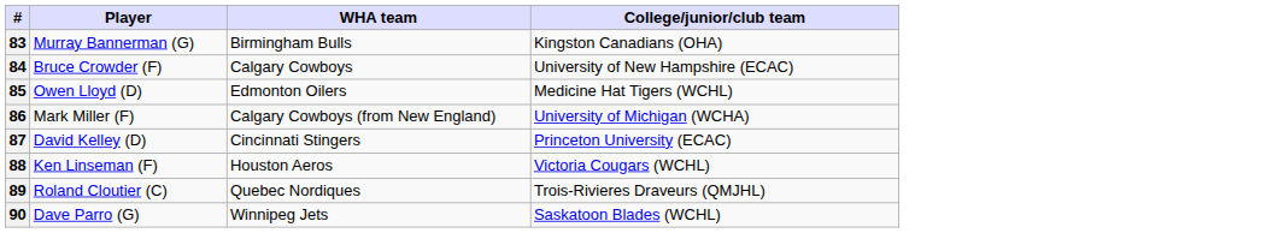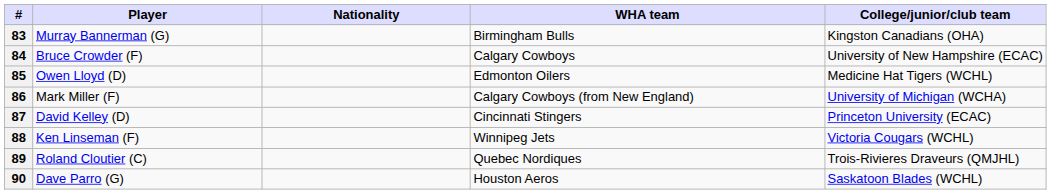+ column: Nationality
88 | WHA team: Houston Aeros -> Winnipeg Jets
90 | WHA team: Winnipeg Jets -> Houston Aeros
